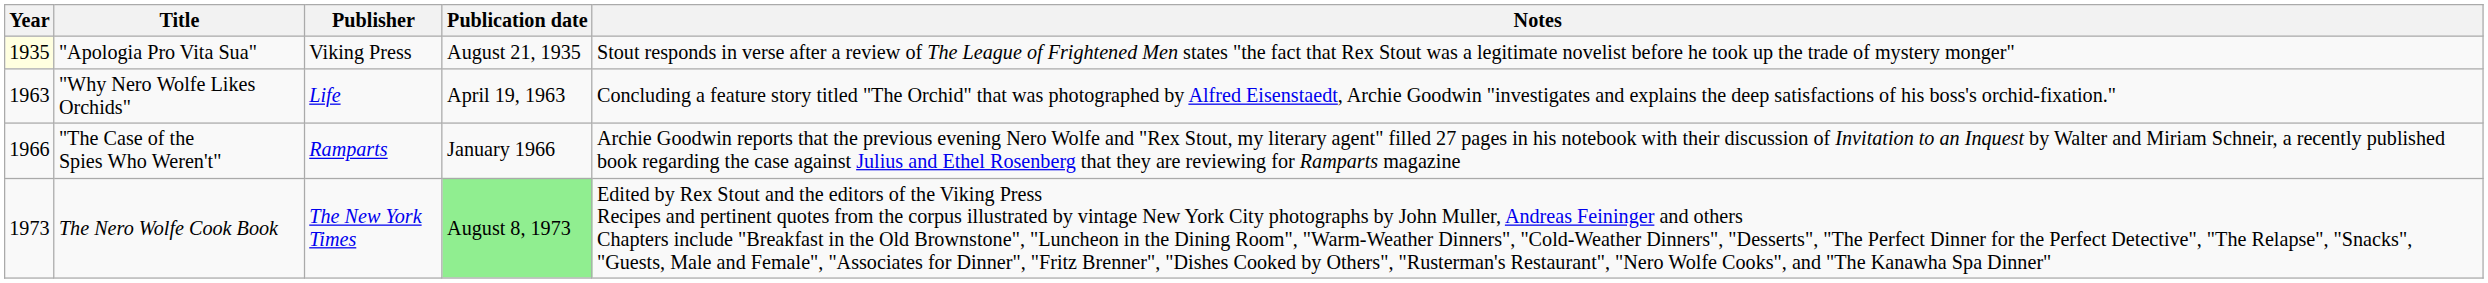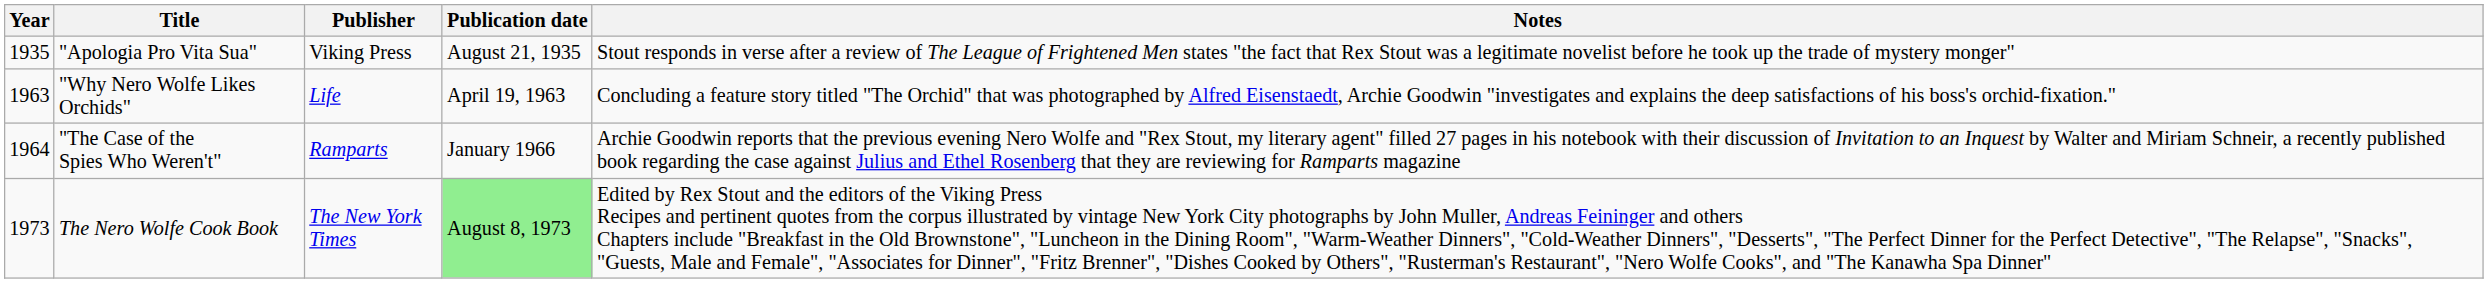"Apologia Pro Vita Sua" | Year: lightyellow background -> no background
"The Case of the Spies Who Weren't" | Year: 1966 -> 1964
